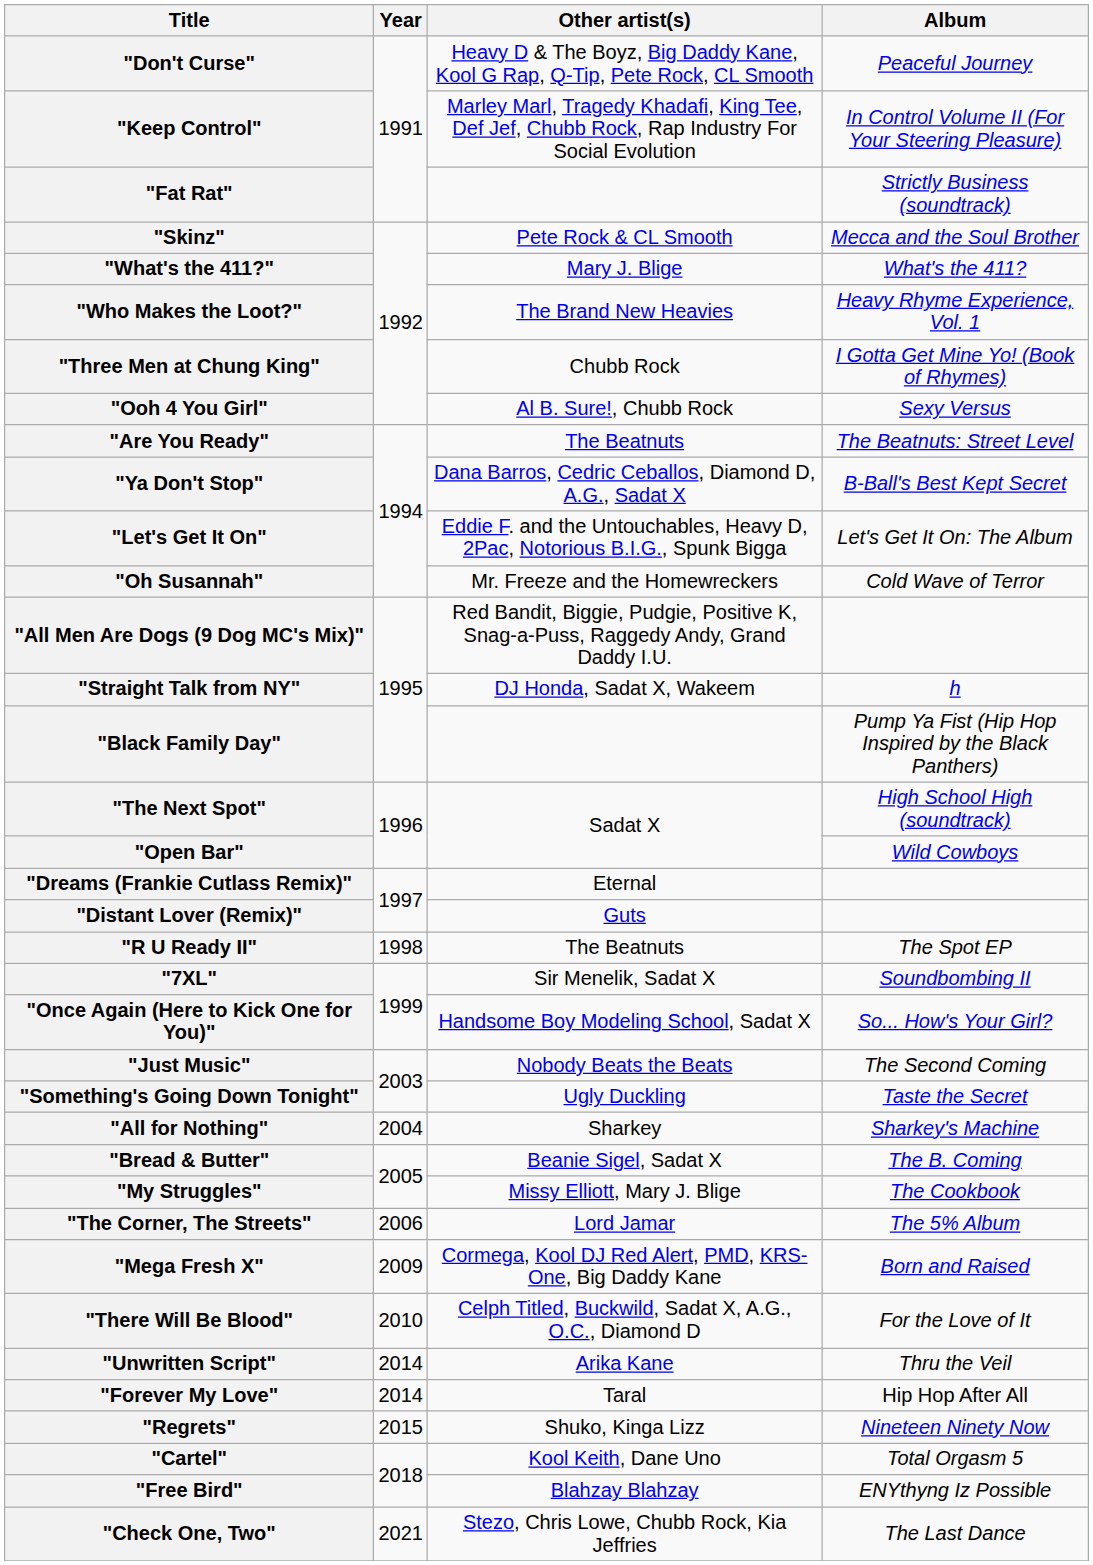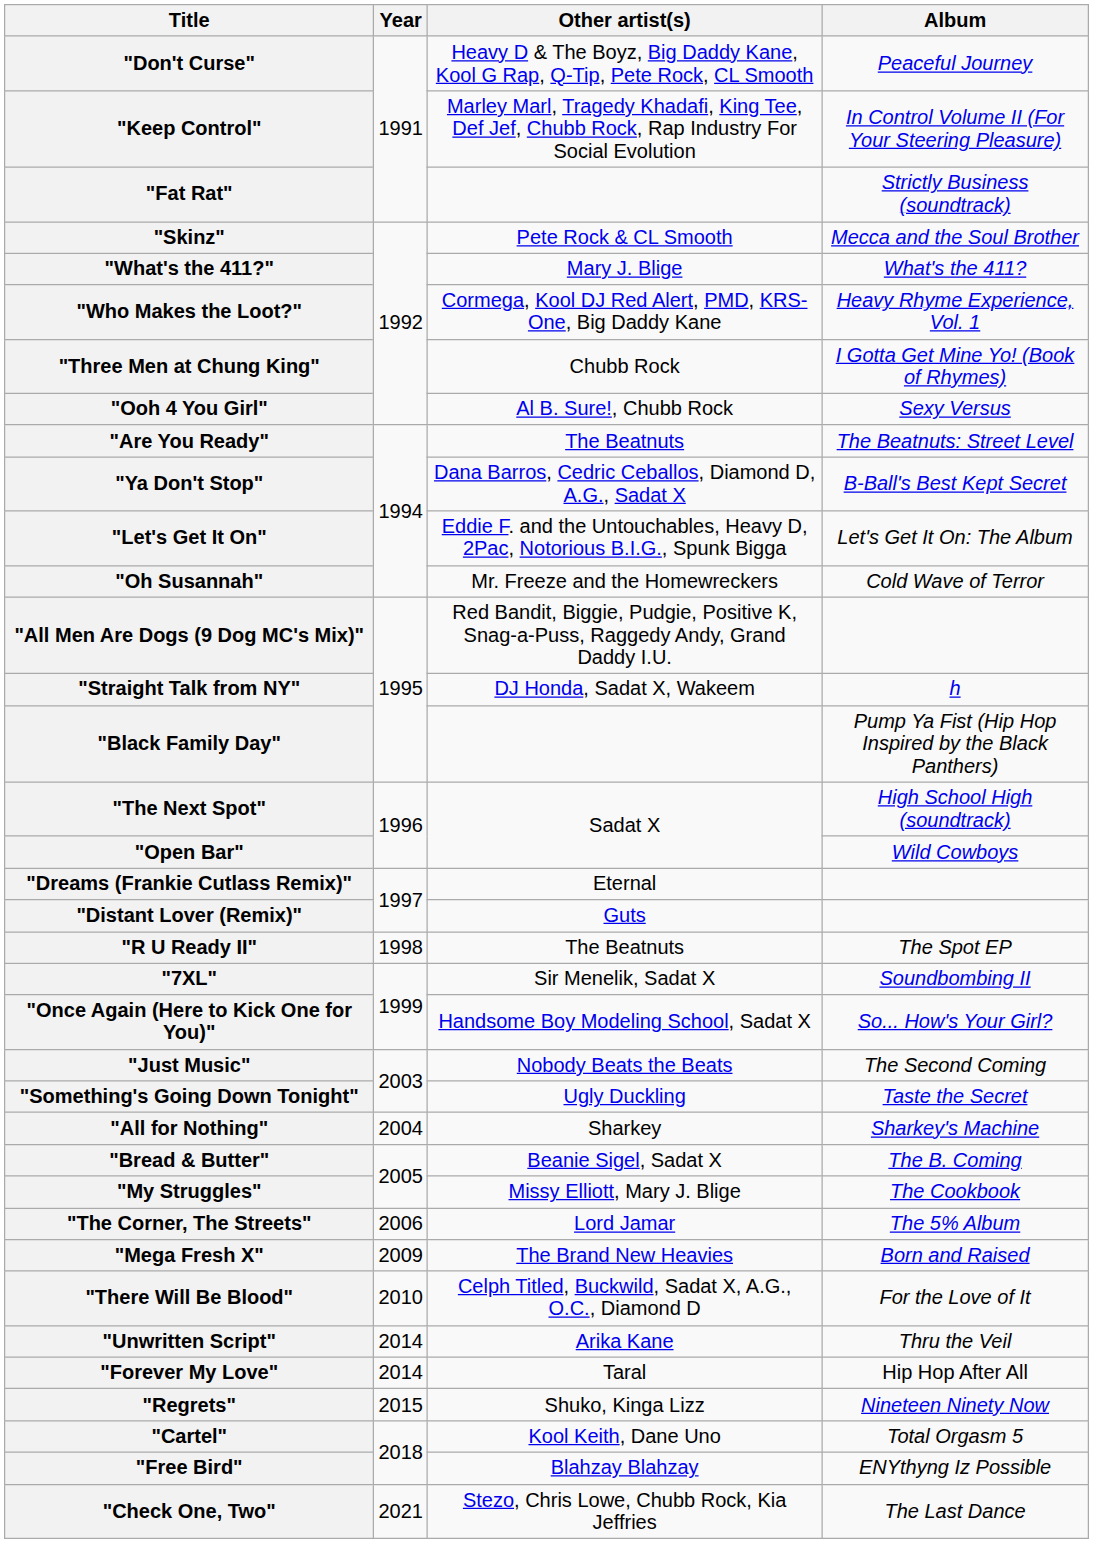"Who Makes the Loot?" | Other artist(s): The Brand New Heavies -> Cormega, Kool DJ Red Alert, PMD, KRS-One, Big Daddy Kane
"Mega Fresh X" | Other artist(s): Cormega, Kool DJ Red Alert, PMD, KRS-One, Big Daddy Kane -> The Brand New Heavies
